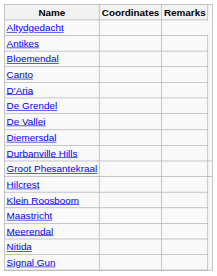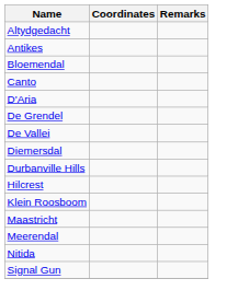- row: Groot Phesantekraal
